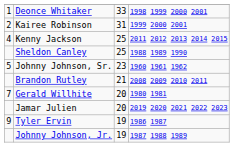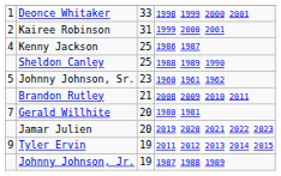Kenny Jackson | column 4: 2011 2012 2013 2014 2015 -> 1986 1987
Tyler Ervin | column 4: 1986 1987 -> 2011 2012 2013 2014 2015
